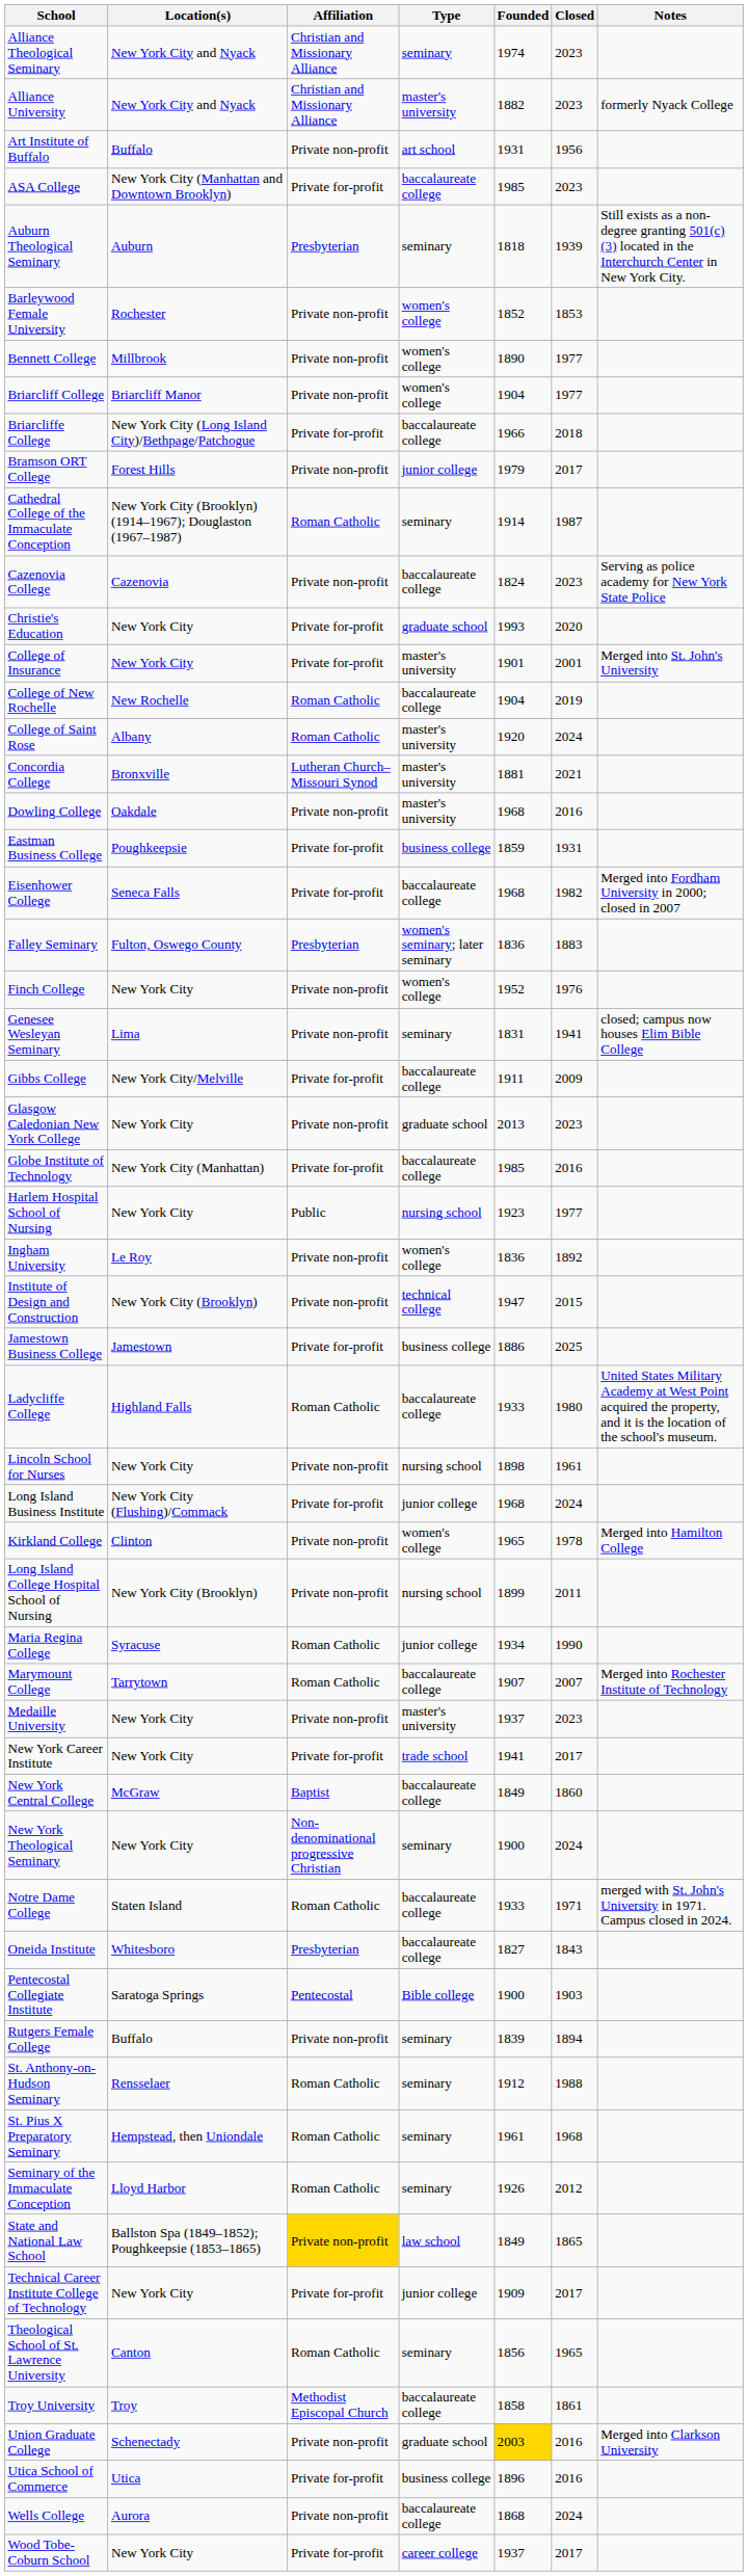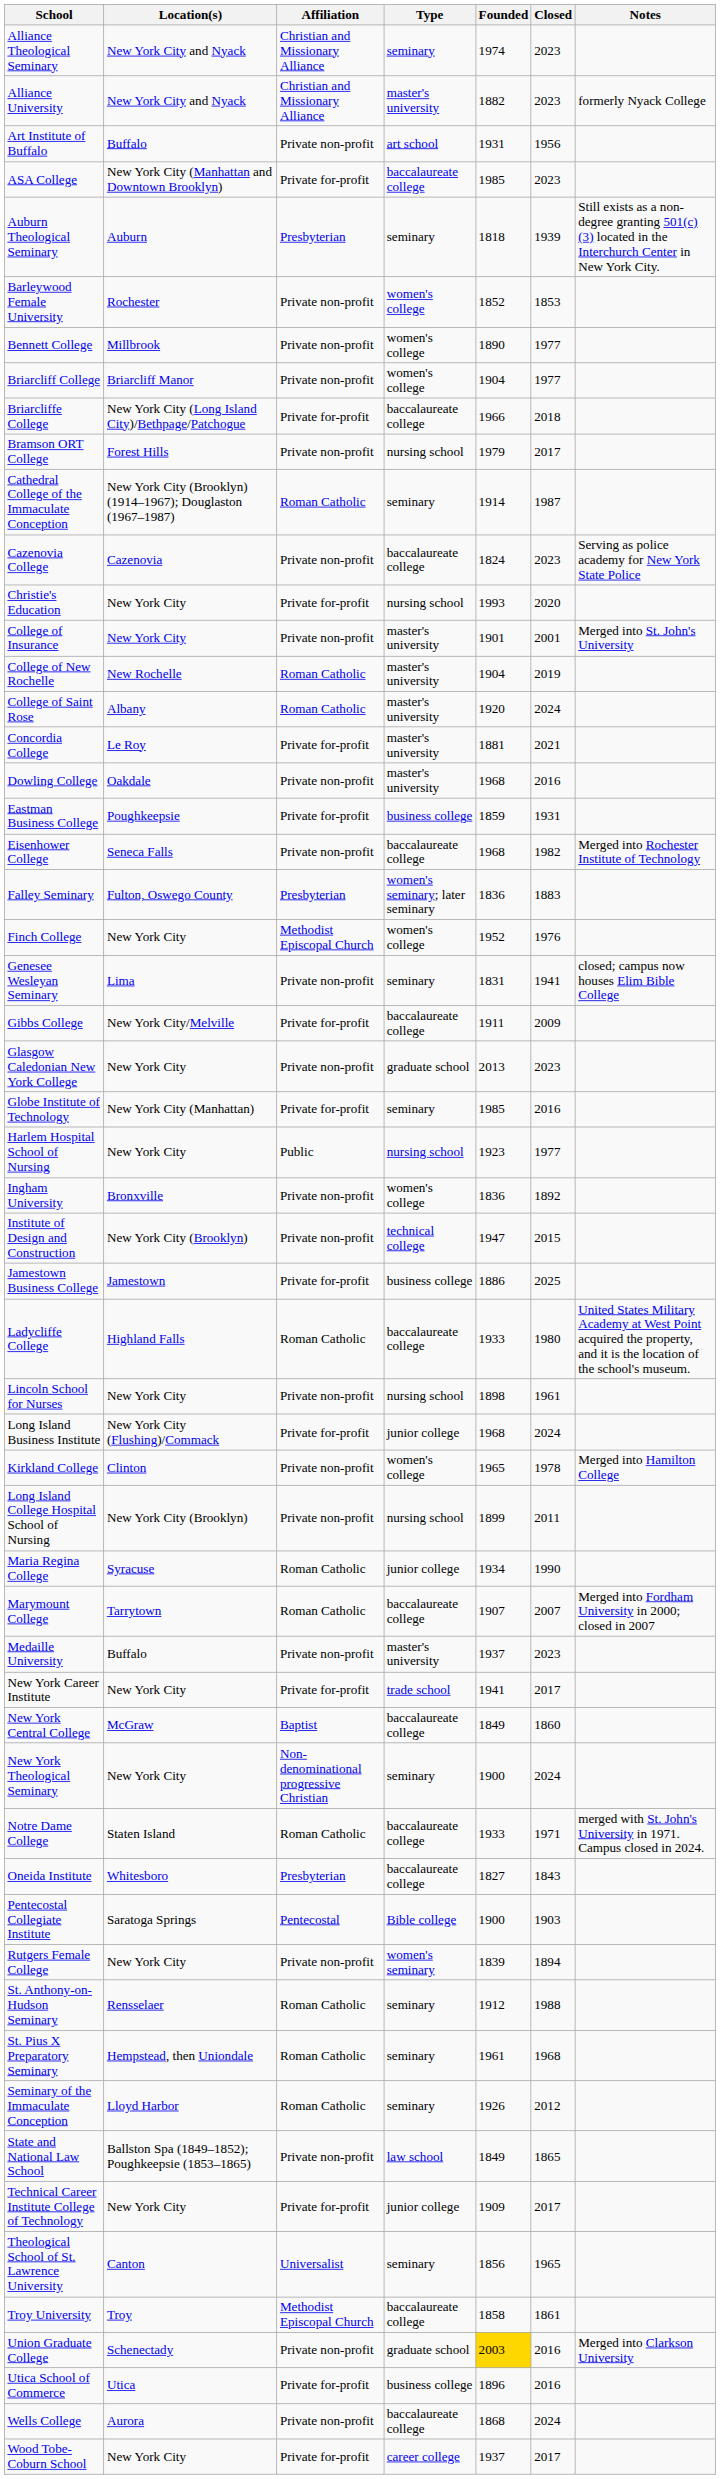Bramson ORT College | Type: junior college -> nursing school
Christie's Education | Type: graduate school -> nursing school
College of Insurance | Affiliation: Private for-profit -> Private non-profit
College of New Rochelle | Type: baccalaureate college -> master's university
Concordia College | Location(s): Bronxville -> Le Roy
Concordia College | Affiliation: Lutheran Church–Missouri Synod -> Private for-profit
Eisenhower College | Affiliation: Private for-profit -> Private non-profit
Eisenhower College | Notes: Merged into Fordham University in 2000; closed in 2007 -> Merged into Rochester Institute of Technology
Finch College | Affiliation: Private non-profit -> Methodist Episcopal Church
Globe Institute of Technology | Type: baccalaureate college -> seminary
Ingham University | Location(s): Le Roy -> Bronxville
Marymount College | Notes: Merged into Rochester Institute of Technology -> Merged into Fordham University in 2000; closed in 2007
Medaille University | Location(s): New York City -> Buffalo
Rutgers Female College | Location(s): Buffalo -> New York City
Rutgers Female College | Type: seminary -> women's seminary
State and National Law School | Affiliation: gold background -> no background
Theological School of St. Lawrence University | Affiliation: Roman Catholic -> Universalist
